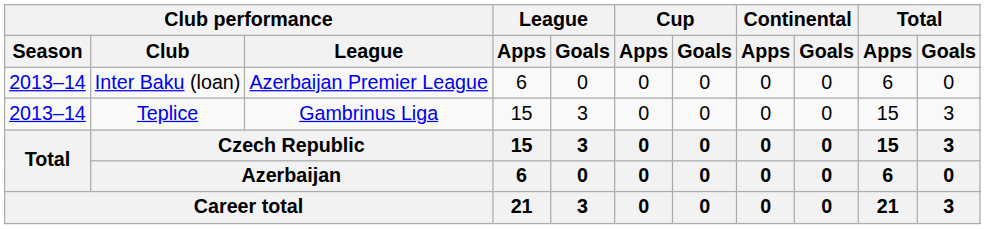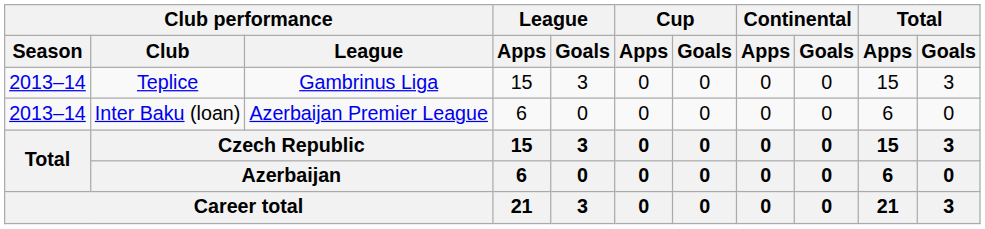rows swapped: Teplice <-> Inter Baku (loan)
